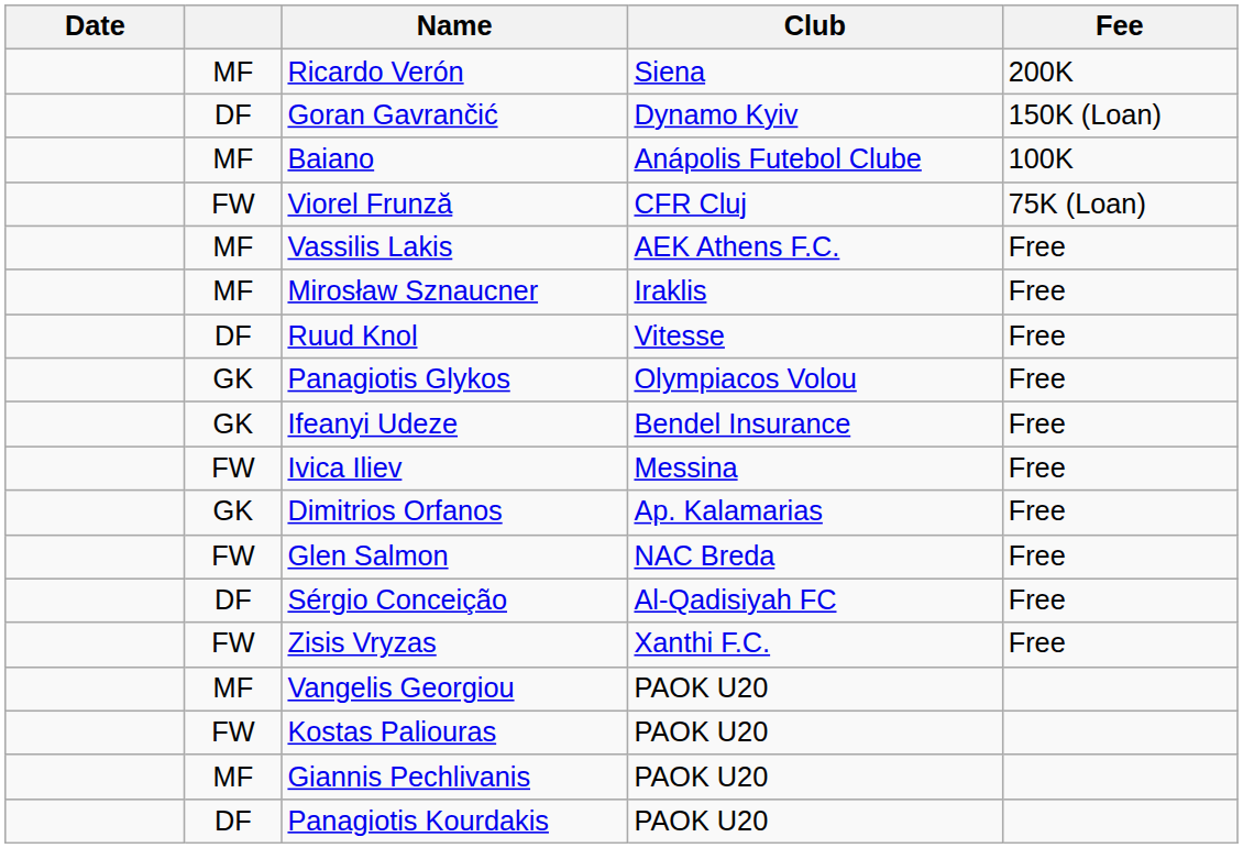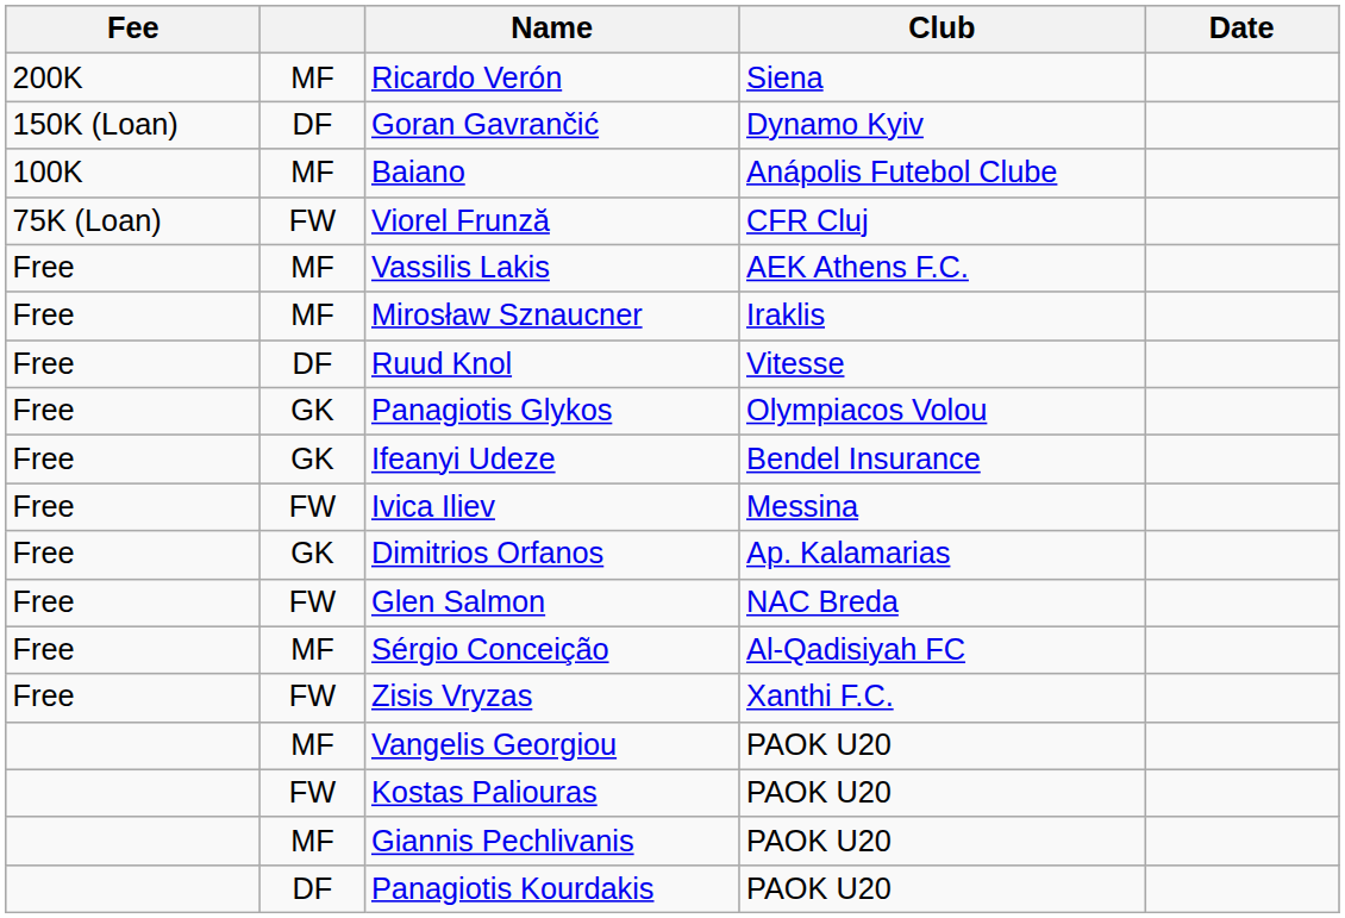columns swapped: Date <-> Fee
Sérgio Conceição | column 2: DF -> MF
